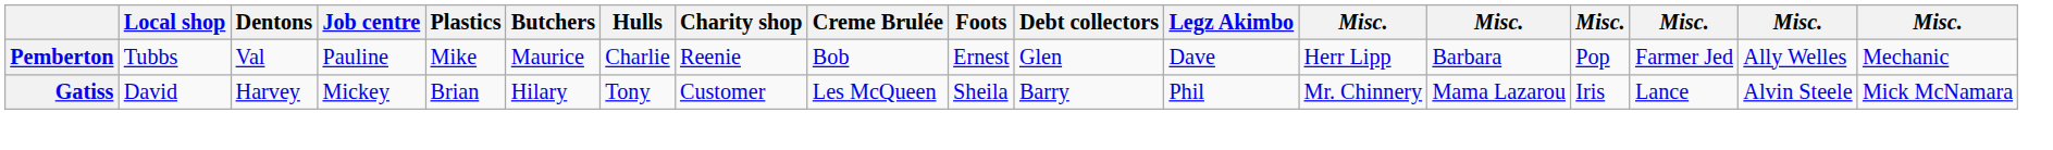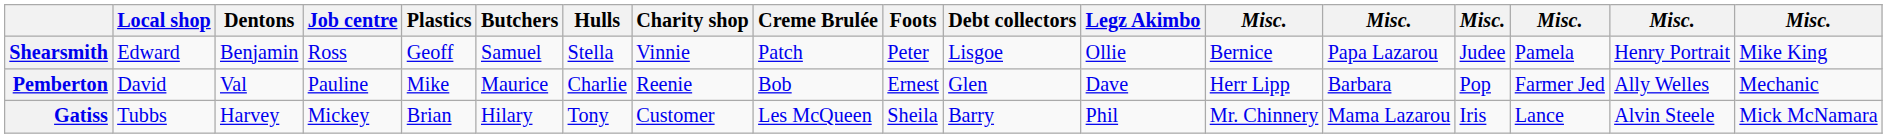+ row: Shearsmith | Edward | Benjamin | Ross | Geoff | Samuel | Stella | Vinnie | Patch | Peter | Lisgoe | Ollie | Bernice | Papa Lazarou | Judee | Pamela | Henry Portrait | Mike King
Pemberton | Local shop: Tubbs -> David
Gatiss | Local shop: David -> Tubbs
